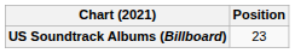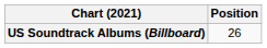US Soundtrack Albums (Billboard) | Position: 23 -> 26
